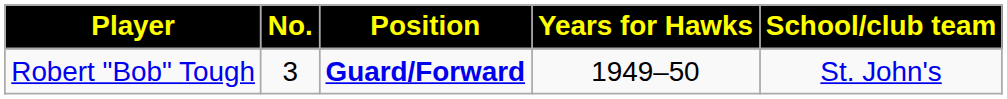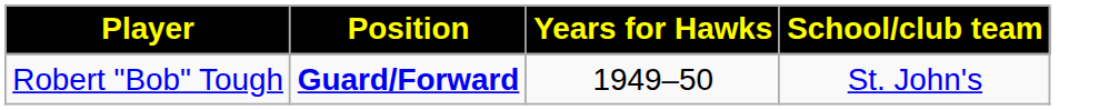- column: No. | 3
